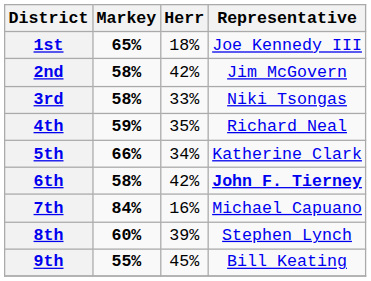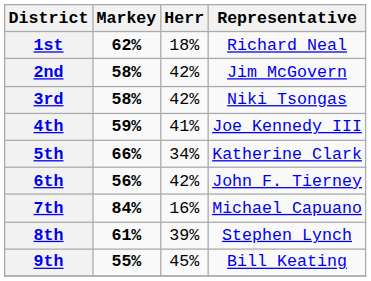1st | Markey: 65% -> 62%
1st | Representative: Joe Kennedy III -> Richard Neal
3rd | Herr: 33% -> 42%
4th | Herr: 35% -> 41%
4th | Representative: Richard Neal -> Joe Kennedy III
6th | Markey: 58% -> 56%
6th | Representative: bold -> normal
8th | Markey: 60% -> 61%
